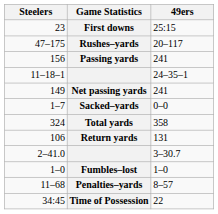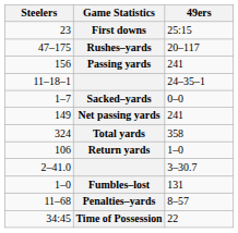rows swapped: Sacked–yards <-> Net passing yards
Return yards | 49ers: 131 -> 1–0
Fumbles–lost | 49ers: 1–0 -> 131
